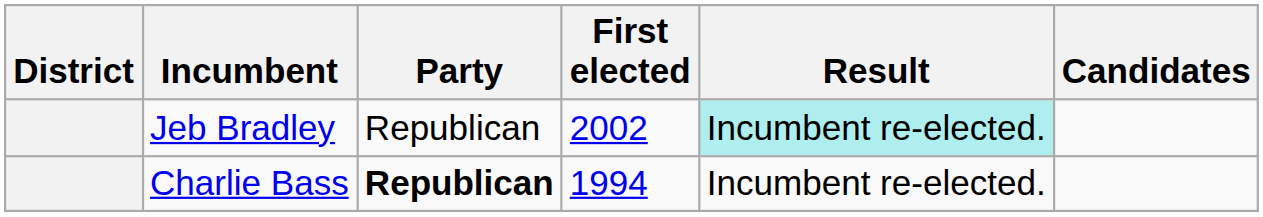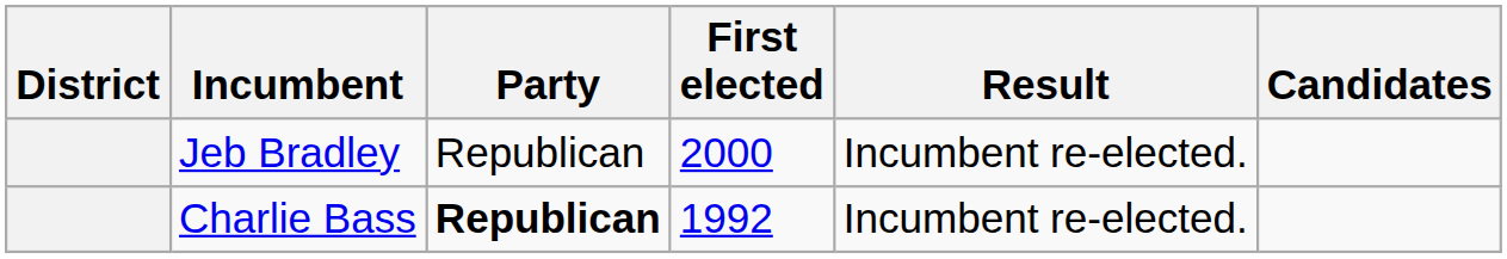Jeb Bradley | First elected: 2002 -> 2000
Jeb Bradley | Result: paleturquoise background -> no background
Charlie Bass | First elected: 1994 -> 1992
